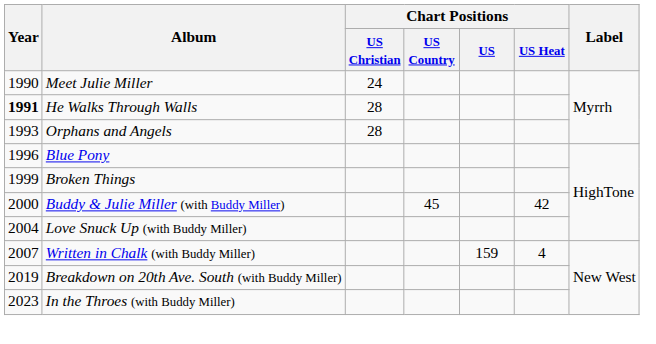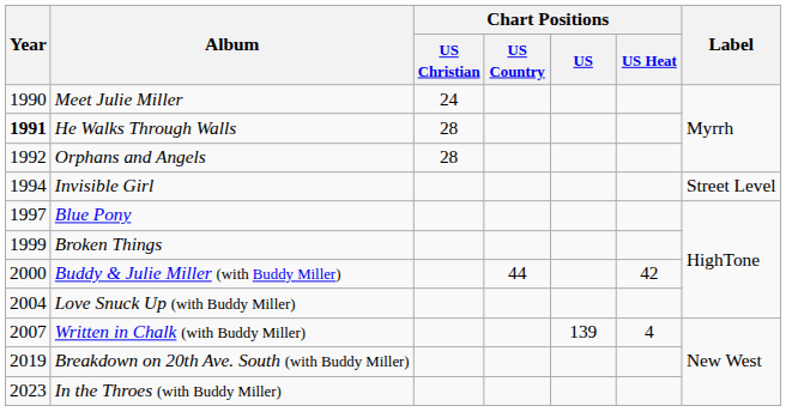Orphans and Angels | Year: 1993 -> 1992
+ row: 1994 | Invisible Girl | Street Level
Blue Pony | Year: 1996 -> 1997
Buddy & Julie Miller (with Buddy Miller) | Chart Positions / US Country: 45 -> 44
Written in Chalk (with Buddy Miller) | Chart Positions / US: 159 -> 139
